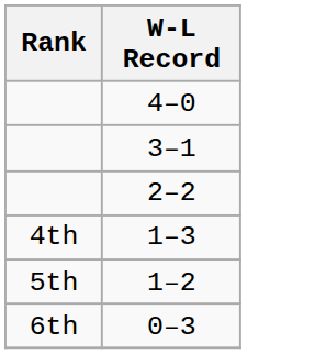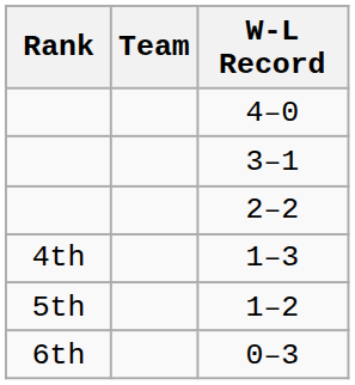+ column: Team
